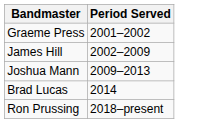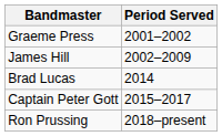- row: Joshua Mann | 2009–2013
+ row: Captain Peter Gott | 2015–2017
